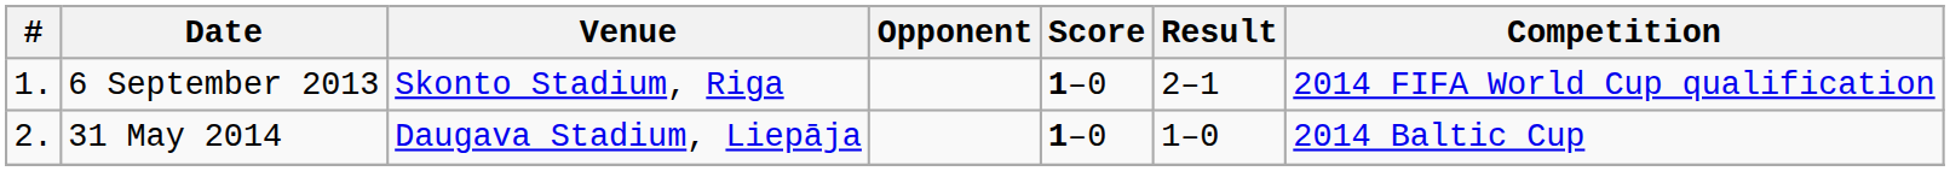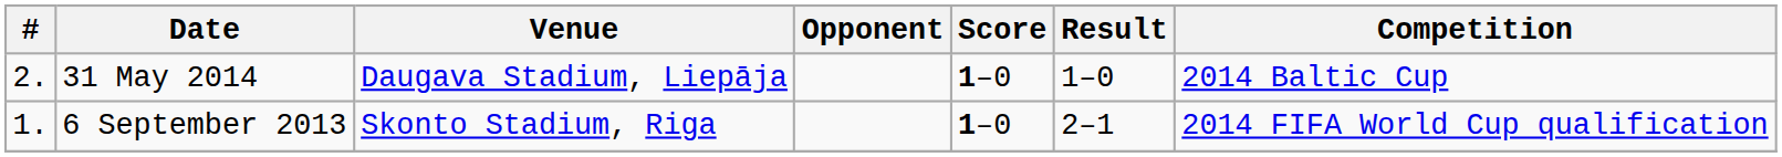rows swapped: 6 September 2013 <-> 31 May 2014
